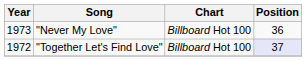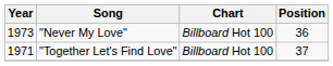"Together Let's Find Love" | Year: 1972 -> 1971
"Together Let's Find Love" | Position: lavender background -> no background
